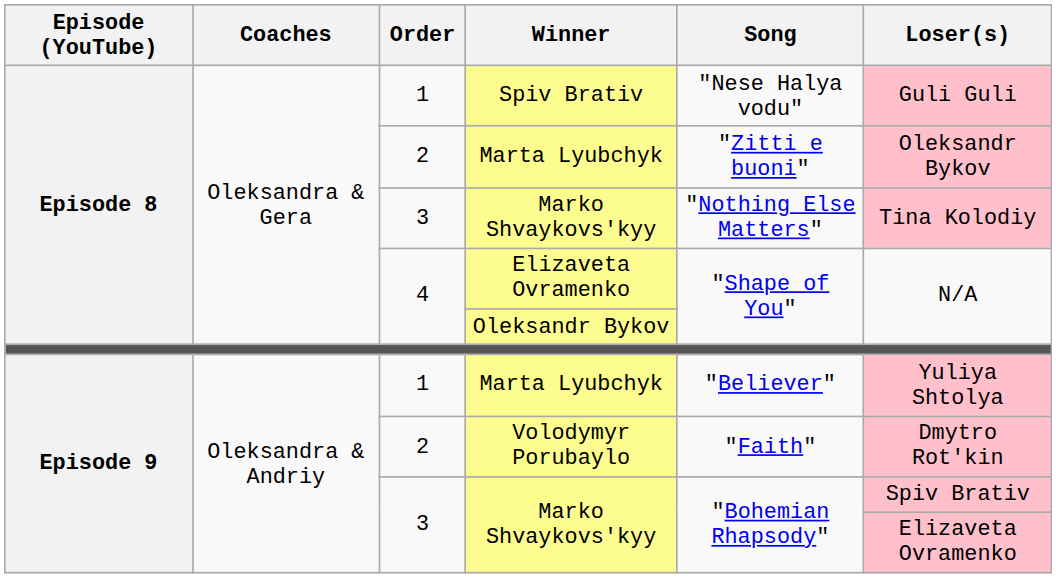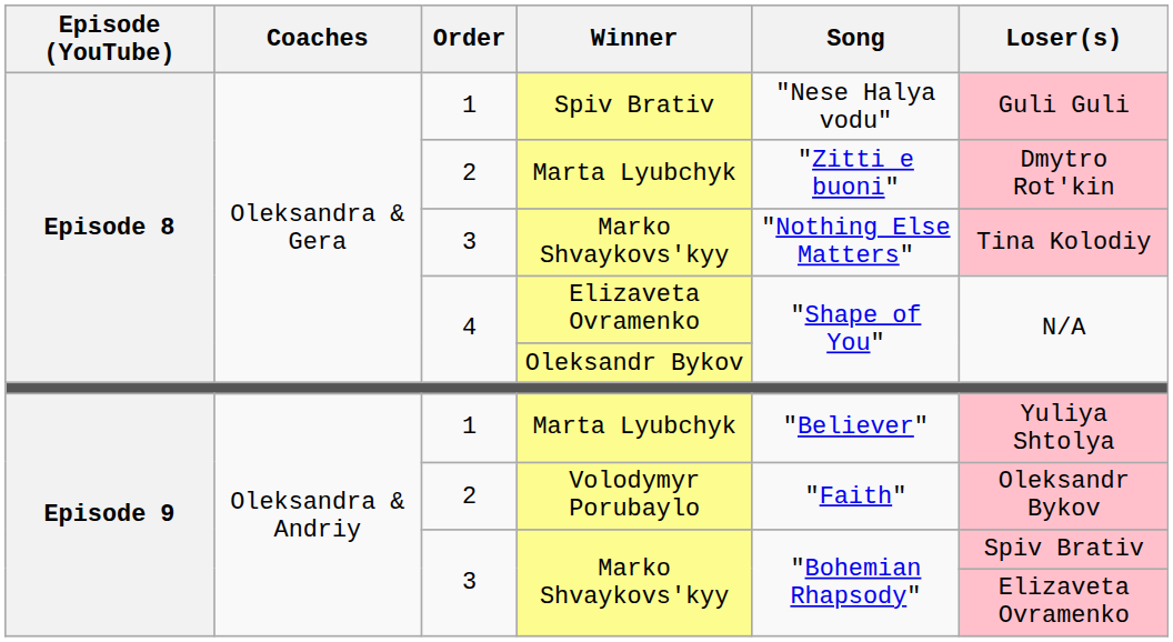Episode 8 / Marta Lyubchyk | Loser(s): Oleksandr Bykov -> Dmytro Rotʹkin
Volodymyr Porubaylo | Loser(s): Dmytro Rotʹkin -> Oleksandr Bykov
